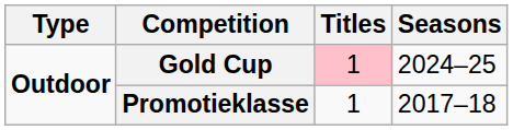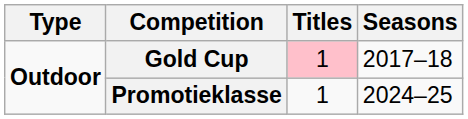Gold Cup | Seasons: 2024–25 -> 2017–18
Promotieklasse | Seasons: 2017–18 -> 2024–25
